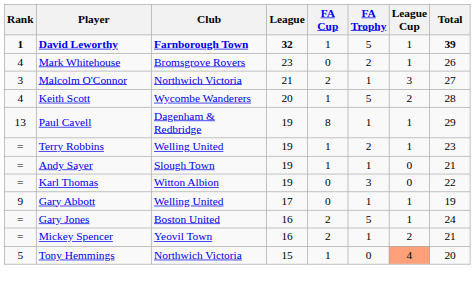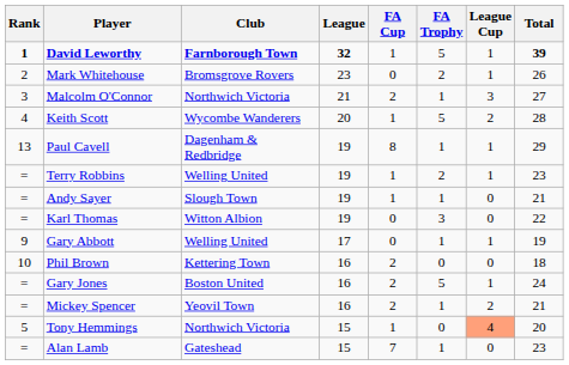Mark Whitehouse | Rank: 4 -> 2
+ row: 10 | Phil Brown | Kettering Town | 16 | 2 | 0 | 0 | 18
+ row: = | Alan Lamb | Gateshead | 15 | 7 | 1 | 0 | 23
